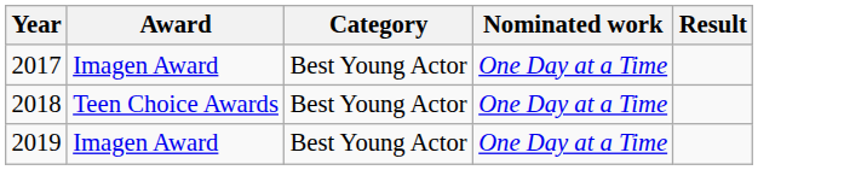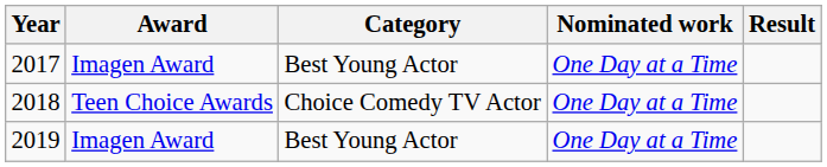2018 | Category: Best Young Actor -> Choice Comedy TV Actor
